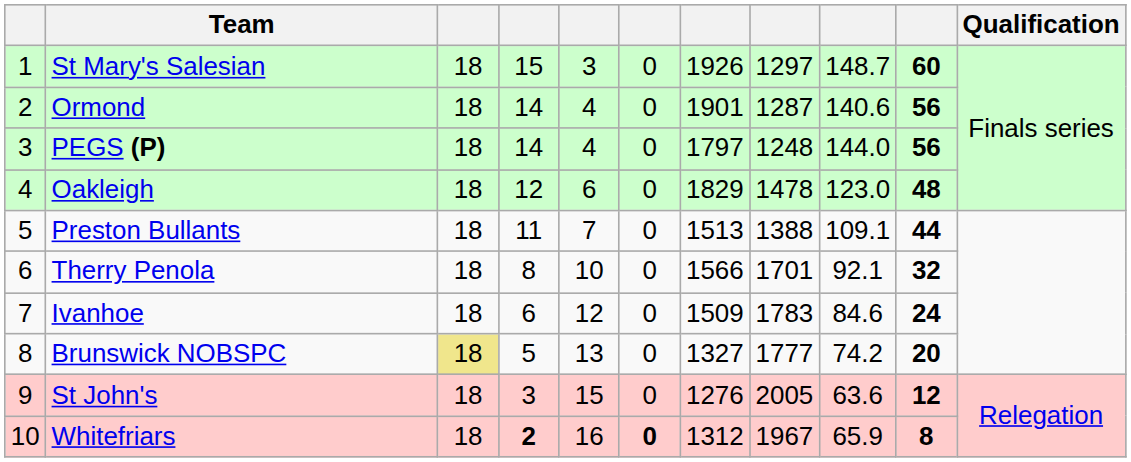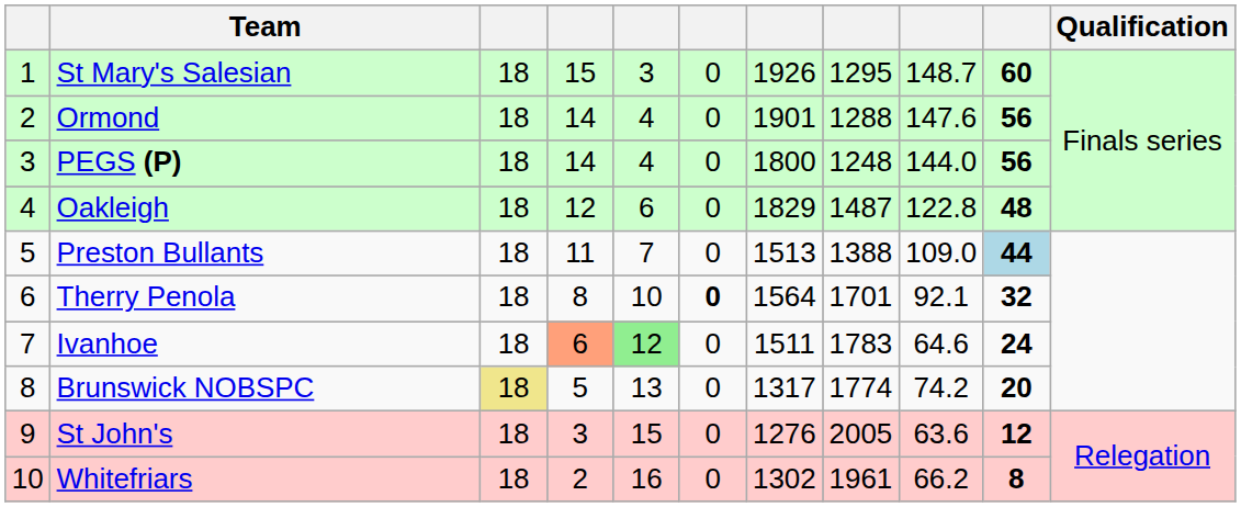St Mary's Salesian | column 8: 1297 -> 1295
Ormond | column 8: 1287 -> 1288
Ormond | column 9: 140.6 -> 147.6
PEGS (P) | column 7: 1797 -> 1800
Oakleigh | column 8: 1478 -> 1487
Oakleigh | column 9: 123.0 -> 122.8
Preston Bullants | column 9: 109.1 -> 109.0
Preston Bullants | column 10: no background -> lightblue background
Therry Penola | column 6: normal -> bold
Therry Penola | column 7: 1566 -> 1564
Ivanhoe | column 4: no background -> lightsalmon background
Ivanhoe | column 5: no background -> lightgreen background
Ivanhoe | column 7: 1509 -> 1511
Ivanhoe | column 9: 84.6 -> 64.6
Brunswick NOBSPC | column 7: 1327 -> 1317
Brunswick NOBSPC | column 8: 1777 -> 1774
Whitefriars | column 4: bold -> normal
Whitefriars | column 6: bold -> normal
Whitefriars | column 7: 1312 -> 1302
Whitefriars | column 8: 1967 -> 1961
Whitefriars | column 9: 65.9 -> 66.2
